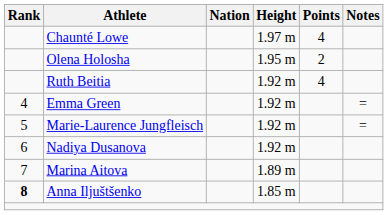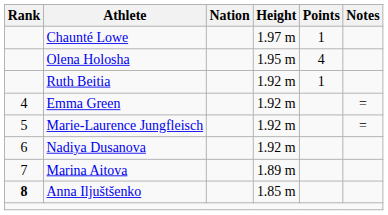Chaunté Lowe | Points: 4 -> 1
Olena Holosha | Points: 2 -> 4
Ruth Beitia | Points: 4 -> 1
